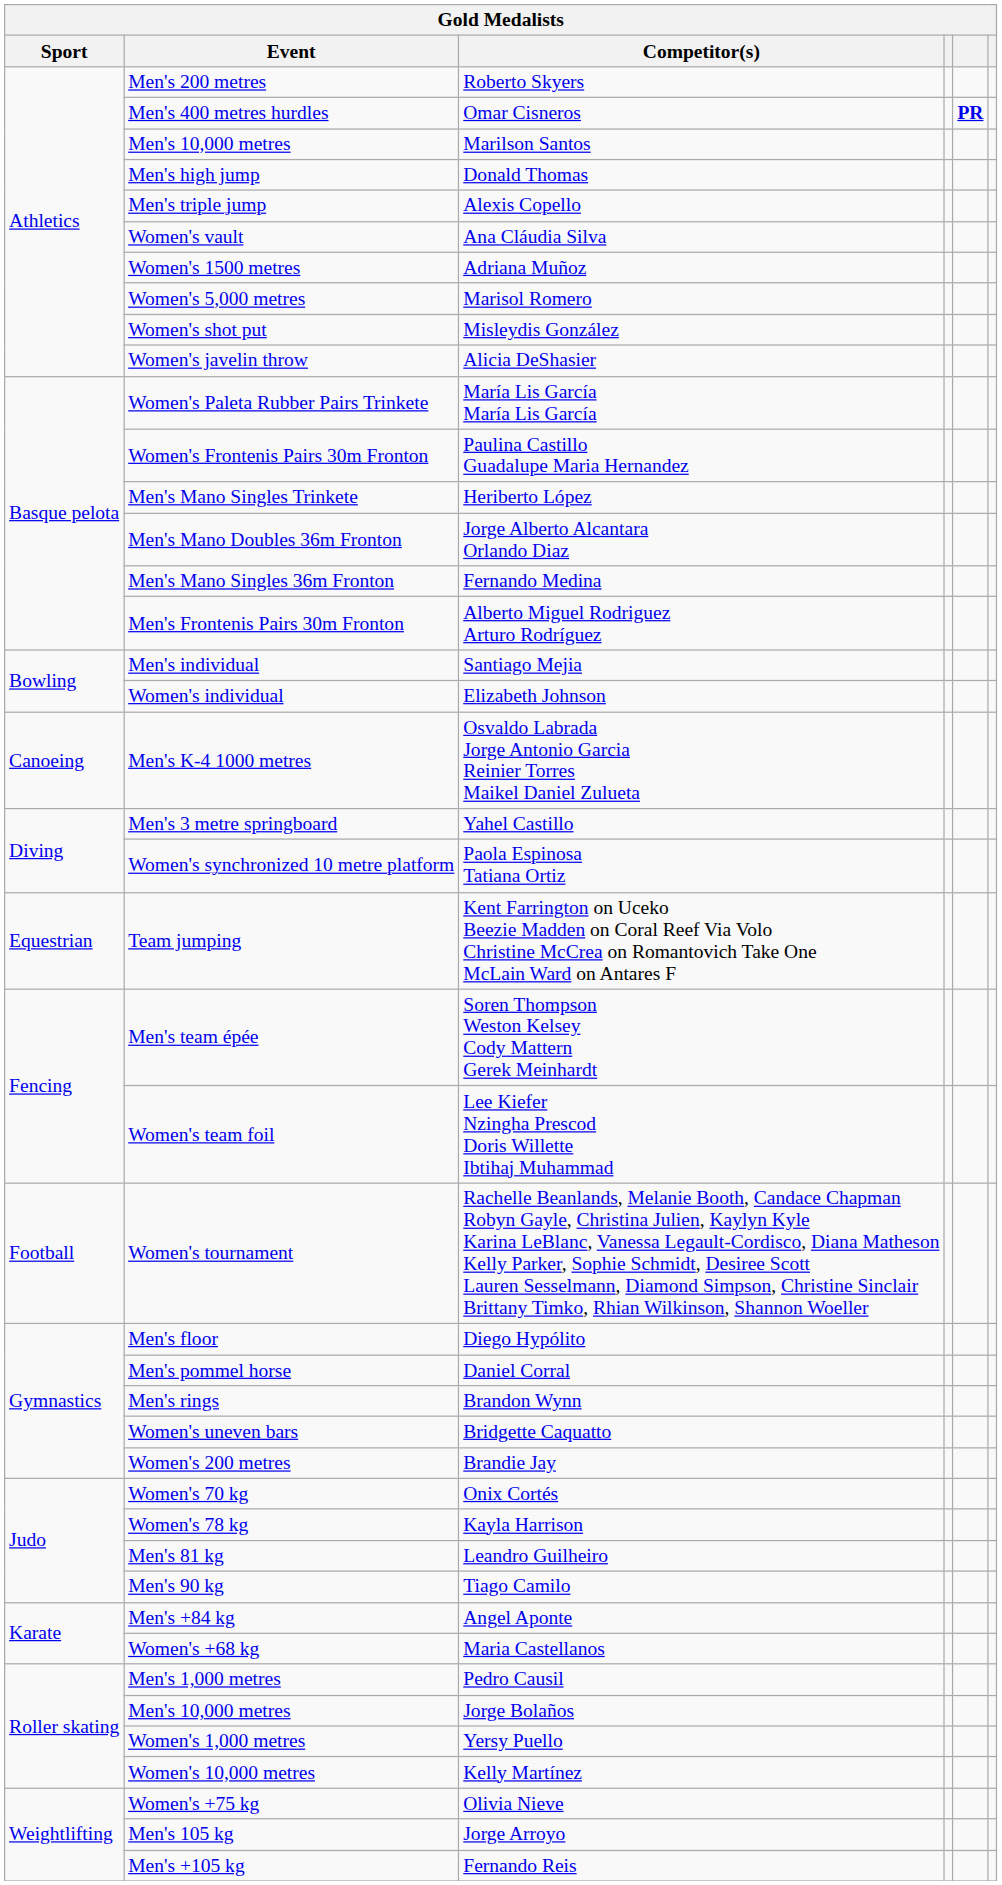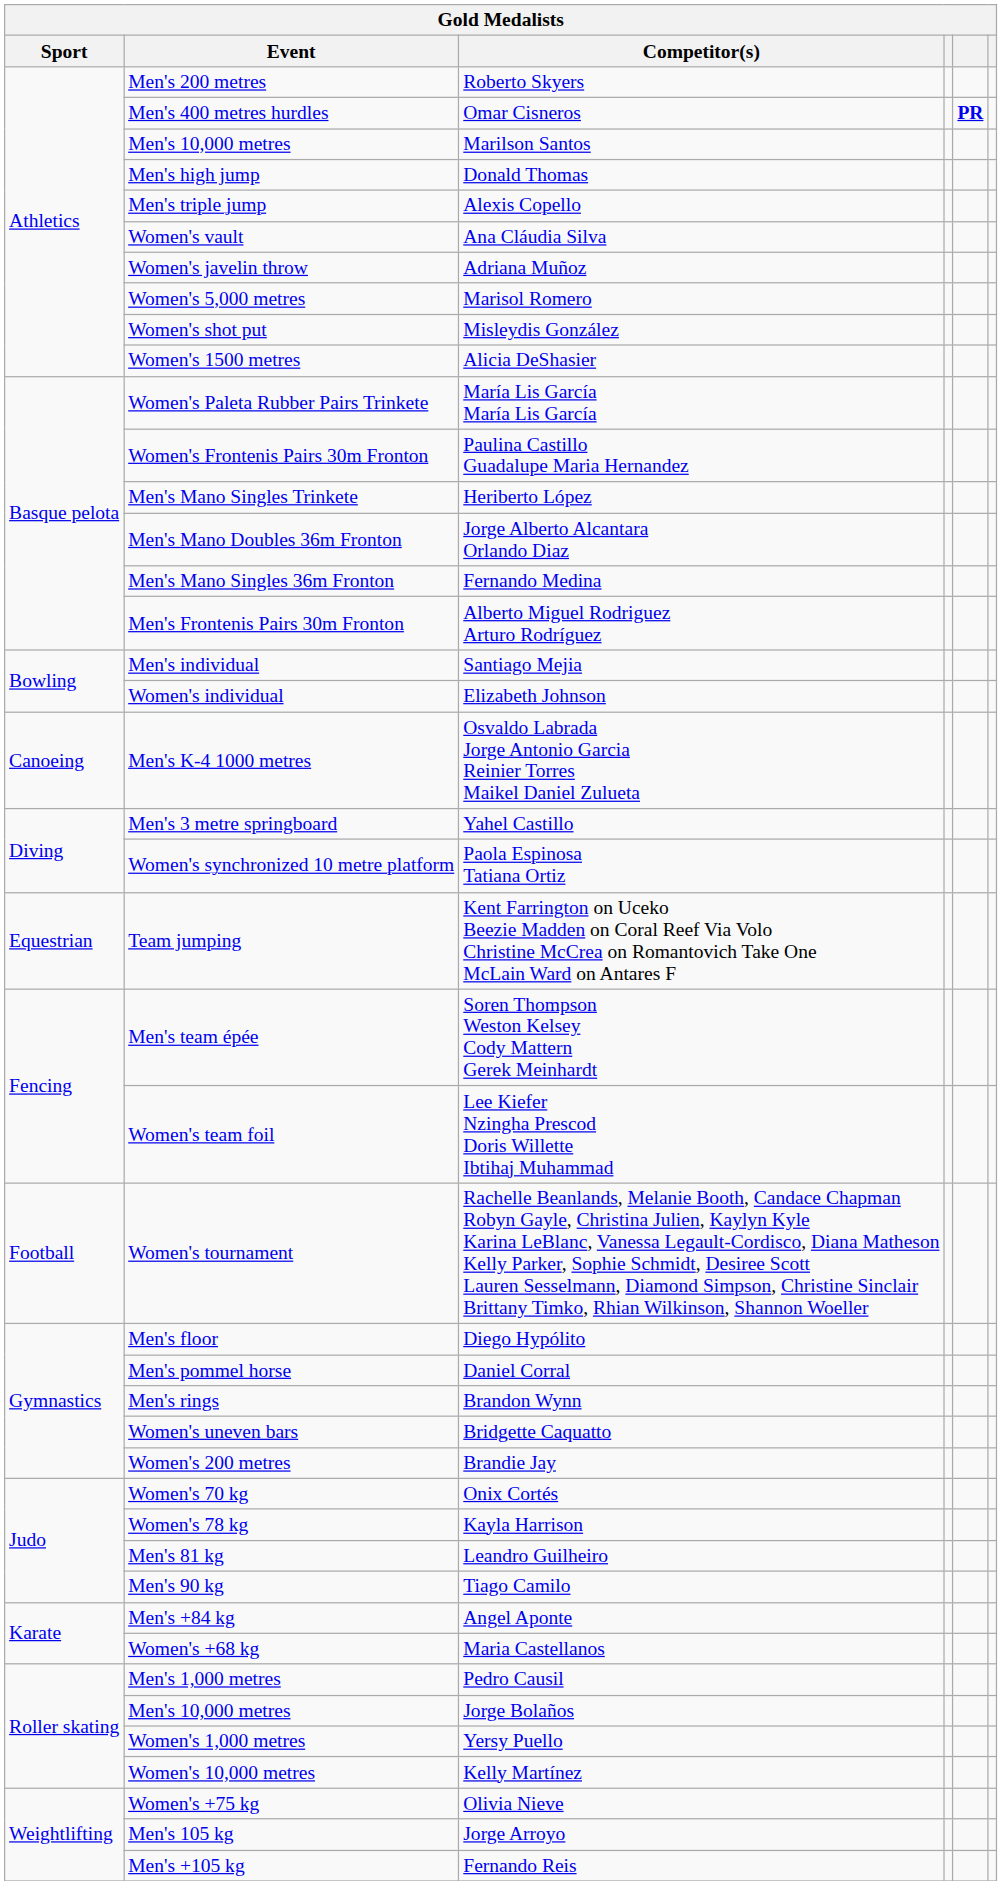Adriana Muñoz | Event: Women's 1500 metres -> Women's javelin throw
Alicia DeShasier | Event: Women's javelin throw -> Women's 1500 metres
